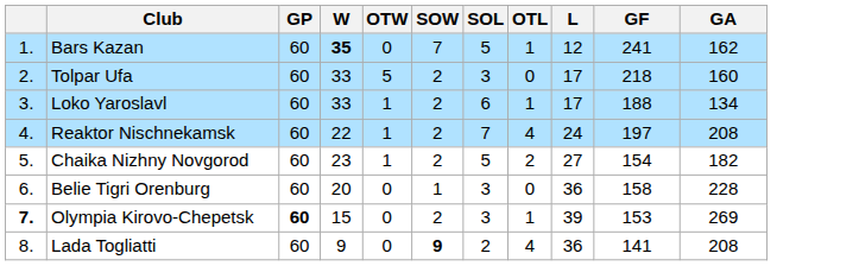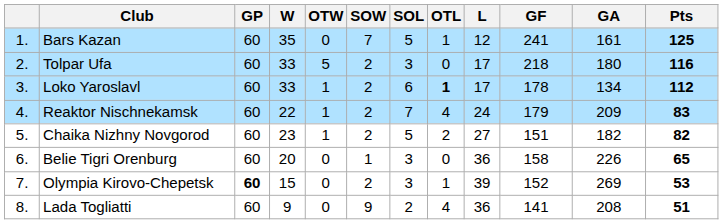+ column: Pts | 125 | 116 | 112 | 83 | 82 | 65 | 53 | 51
Bars Kazan | W: bold -> normal
Bars Kazan | GA: 162 -> 161
Tolpar Ufa | GA: 160 -> 180
Loko Yaroslavl | OTL: normal -> bold
Loko Yaroslavl | GF: 188 -> 178
Reaktor Nischnekamsk | GF: 197 -> 179
Reaktor Nischnekamsk | GA: 208 -> 209
Chaika Nizhny Novgorod | GF: 154 -> 151
Belie Tigri Orenburg | GA: 228 -> 226
Olympia Kirovo-Chepetsk | column 1: bold -> normal
Olympia Kirovo-Chepetsk | GF: 153 -> 152
Lada Togliatti | SOW: bold -> normal
